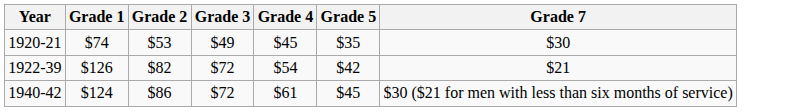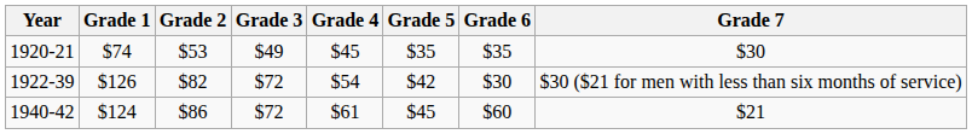+ column: Grade 6 | $35 | $30 | $60
1922-39 | Grade 7: $21 -> $30 ($21 for men with less than six months of service)
1940-42 | Grade 7: $30 ($21 for men with less than six months of service) -> $21
